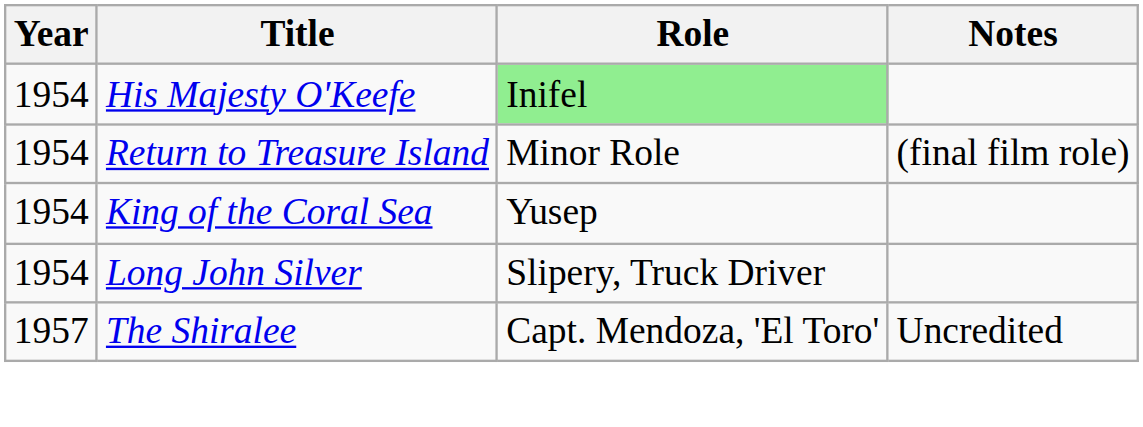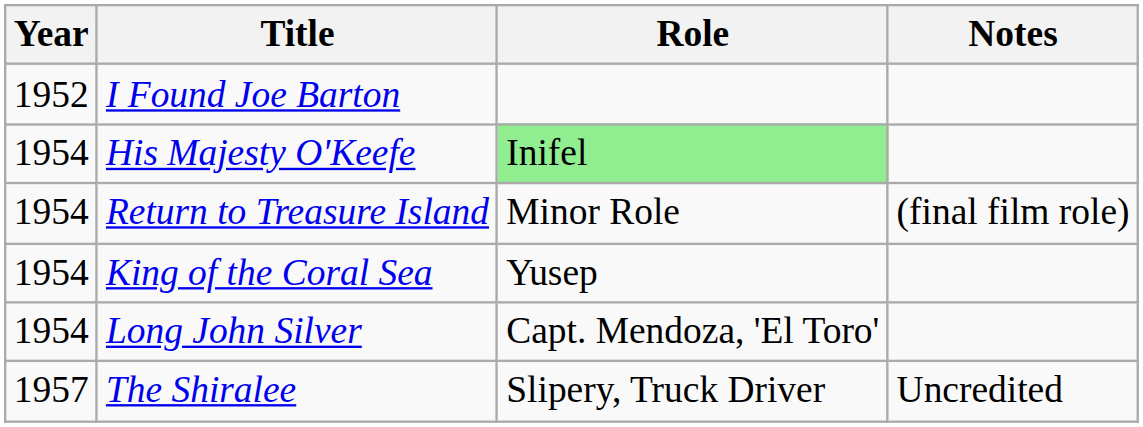+ row: 1952 | I Found Joe Barton
Long John Silver | Role: Slipery, Truck Driver -> Capt. Mendoza, 'El Toro'
The Shiralee | Role: Capt. Mendoza, 'El Toro' -> Slipery, Truck Driver
